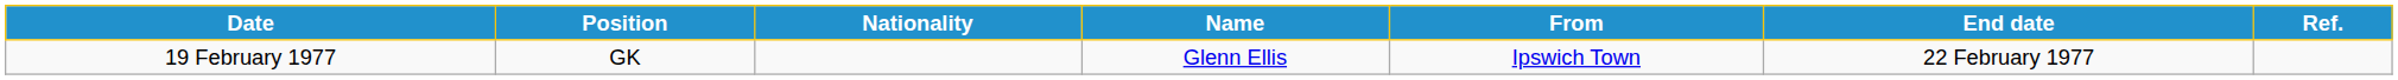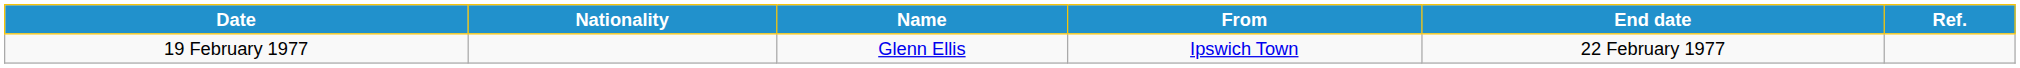- column: Position | GK
